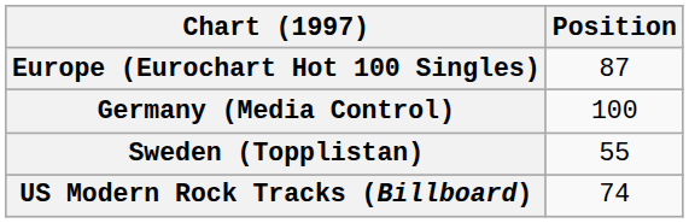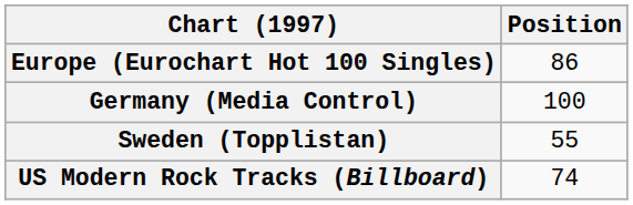Europe (Eurochart Hot 100 Singles) | Position: 87 -> 86
